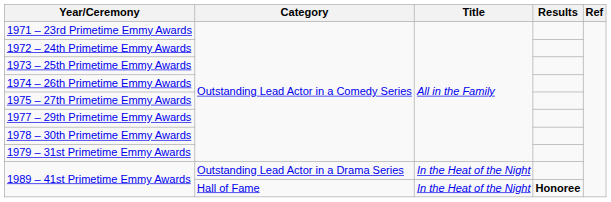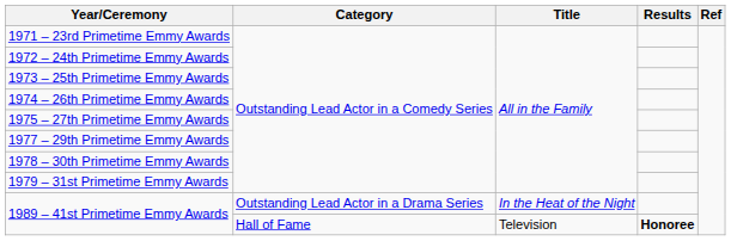1989 – 41st Primetime Emmy Awards / Hall of Fame | Title: In the Heat of the Night -> Television
